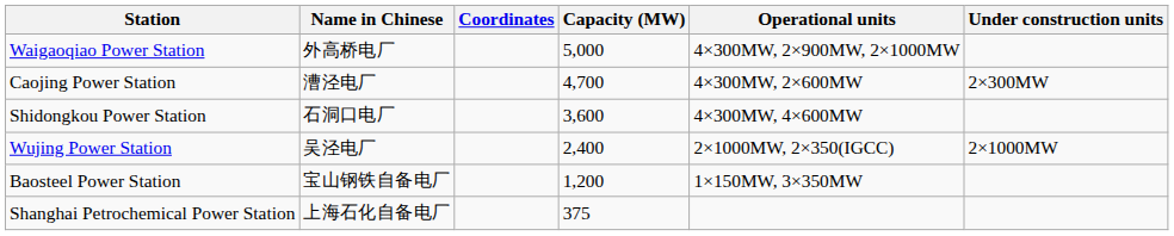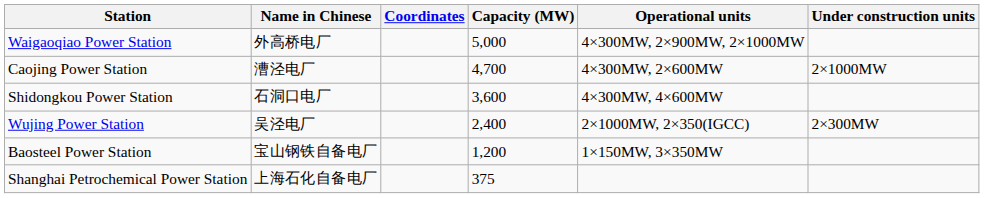Caojing Power Station | Under construction units: 2×300MW -> 2×1000MW
Wujing Power Station | Under construction units: 2×1000MW -> 2×300MW
